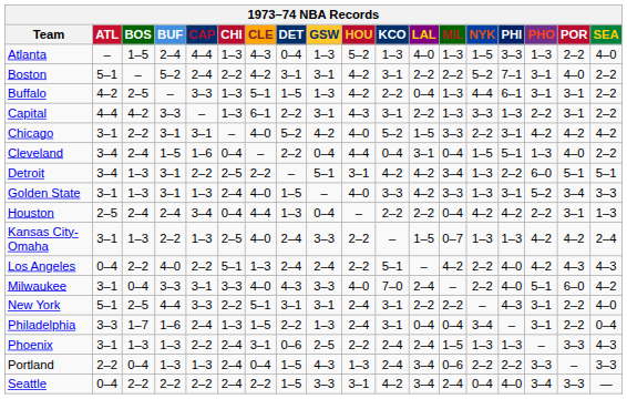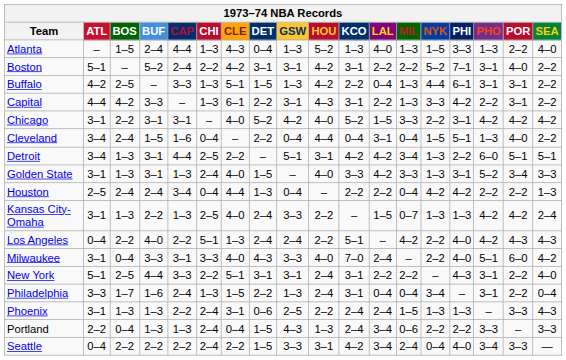Capital | PHI: 1–3 -> 4–2
Detroit | CAP: 2–2 -> 4–4
Houston | POR: 3–1 -> 2–2
